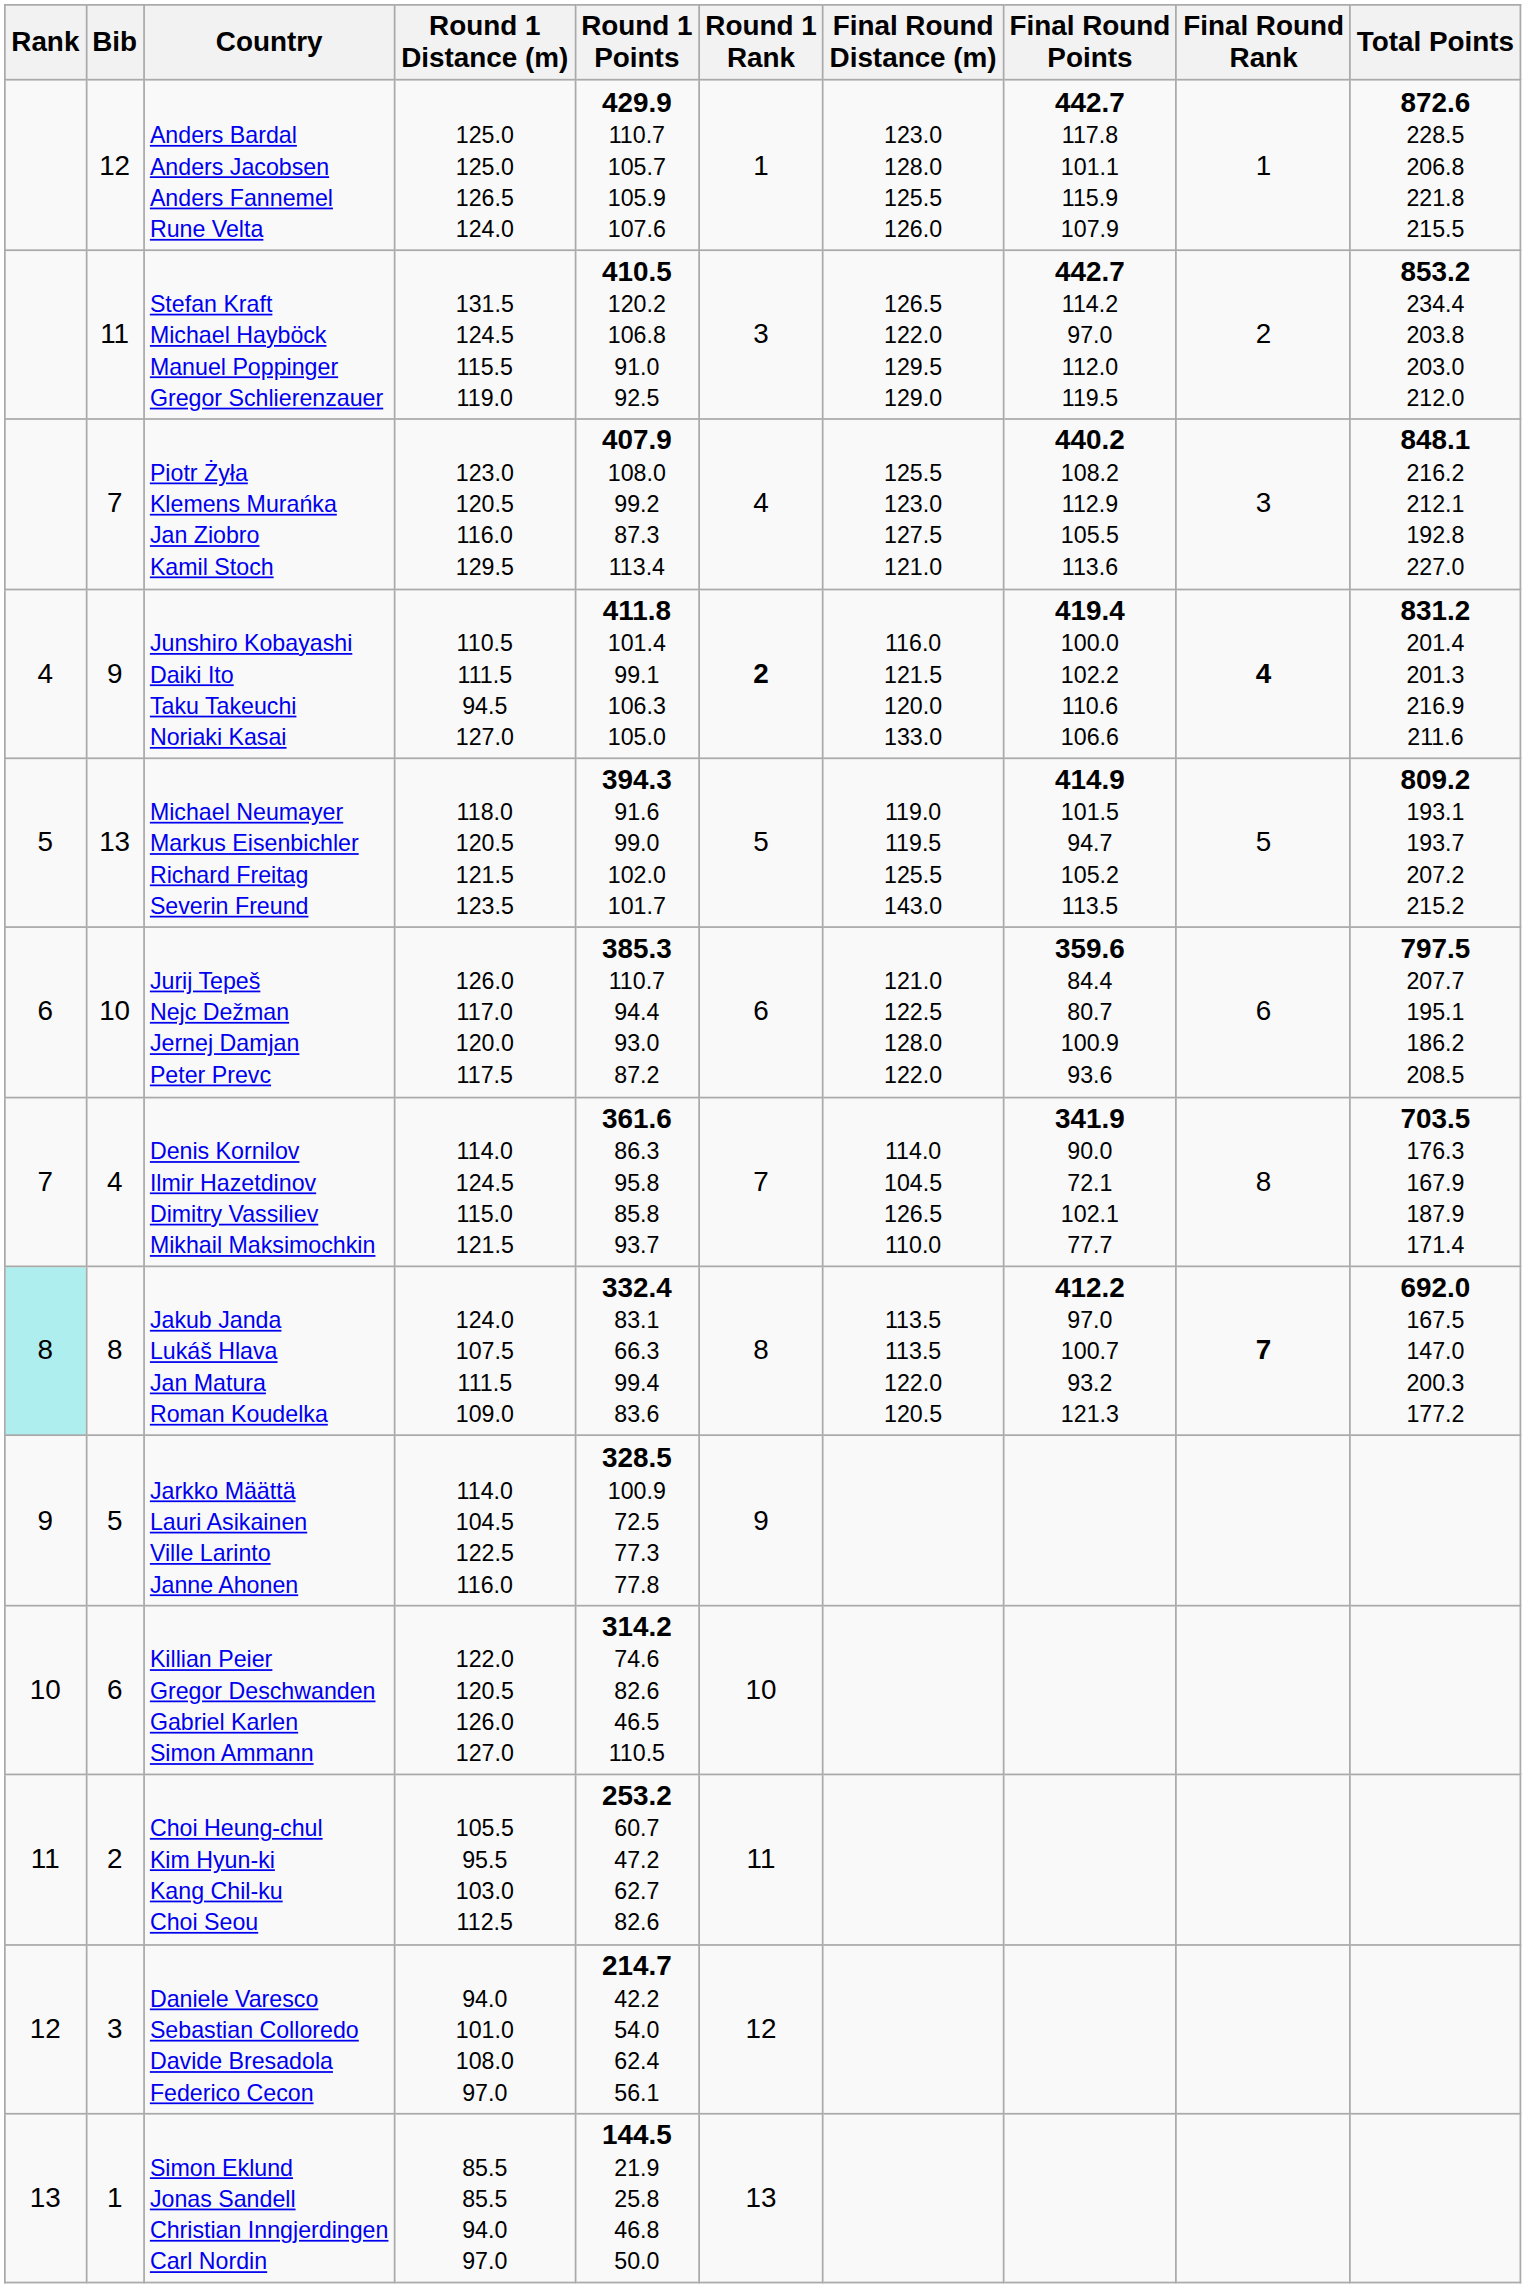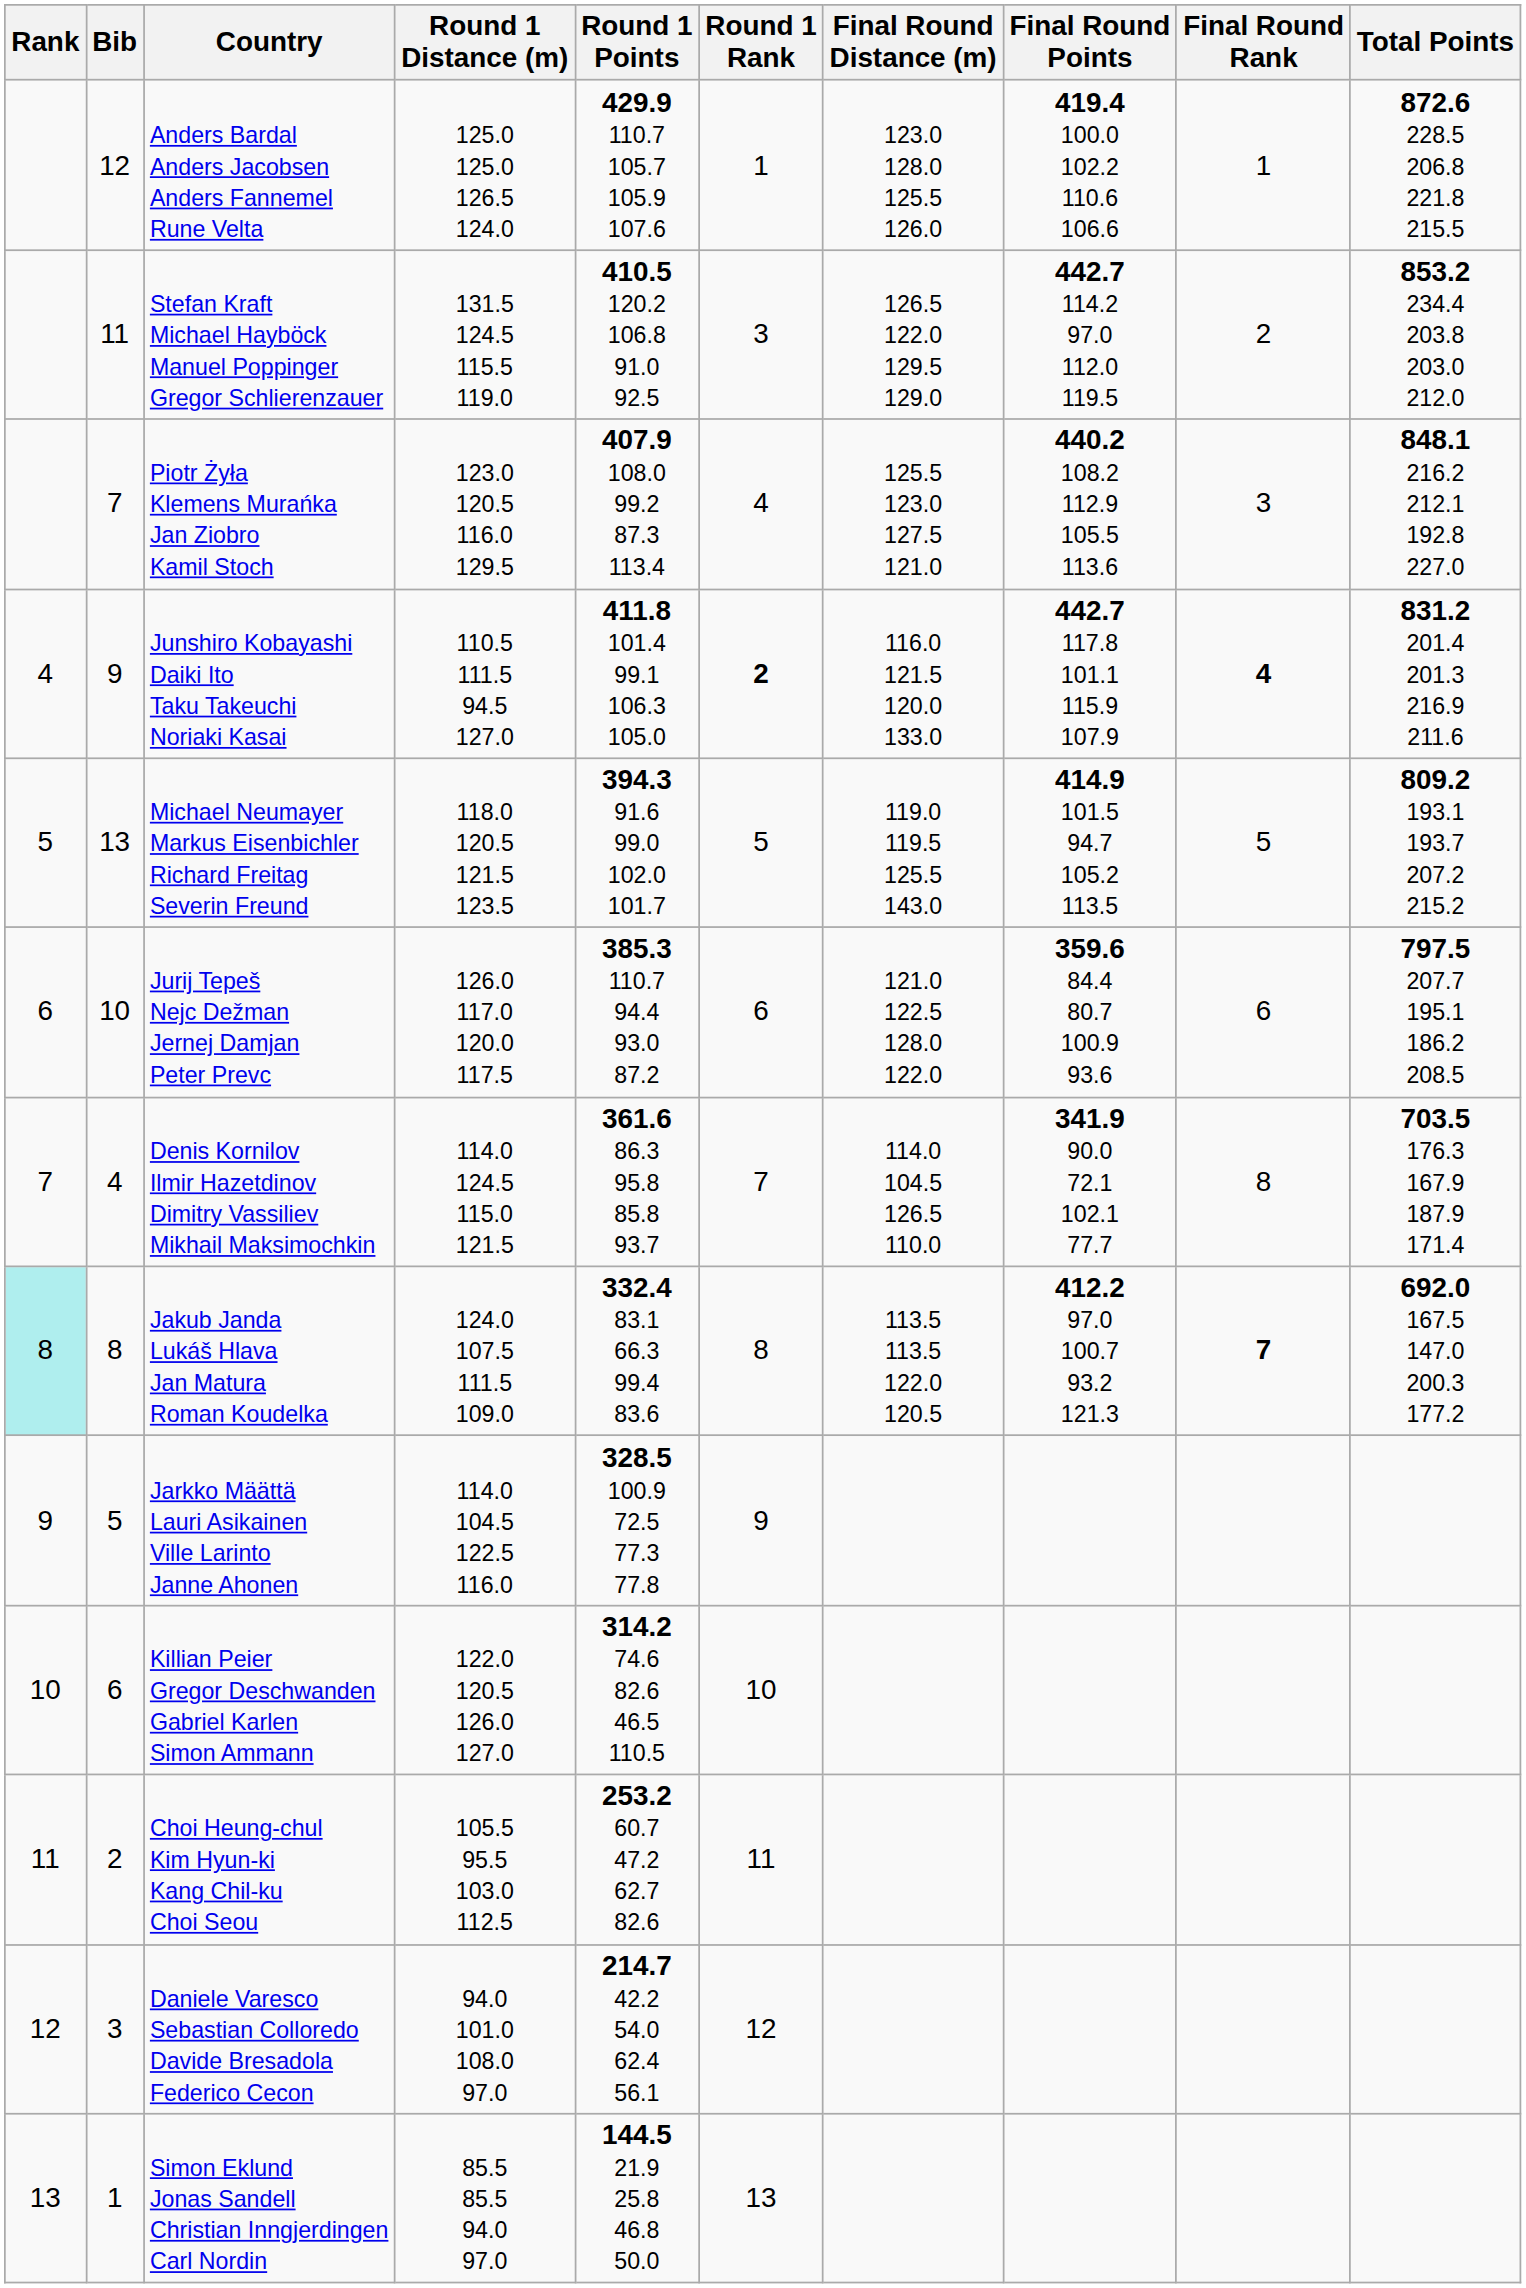Anders Bardal Anders Jacobsen Anders Fannemel Rune Velta | Final Round Points: 442.7 117.8 101.1 115.9 107.9 -> 419.4 100.0 102.2 110.6 106.6
Junshiro Kobayashi Daiki Ito Taku Takeuchi Noriaki Kasai | Final Round Points: 419.4 100.0 102.2 110.6 106.6 -> 442.7 117.8 101.1 115.9 107.9
